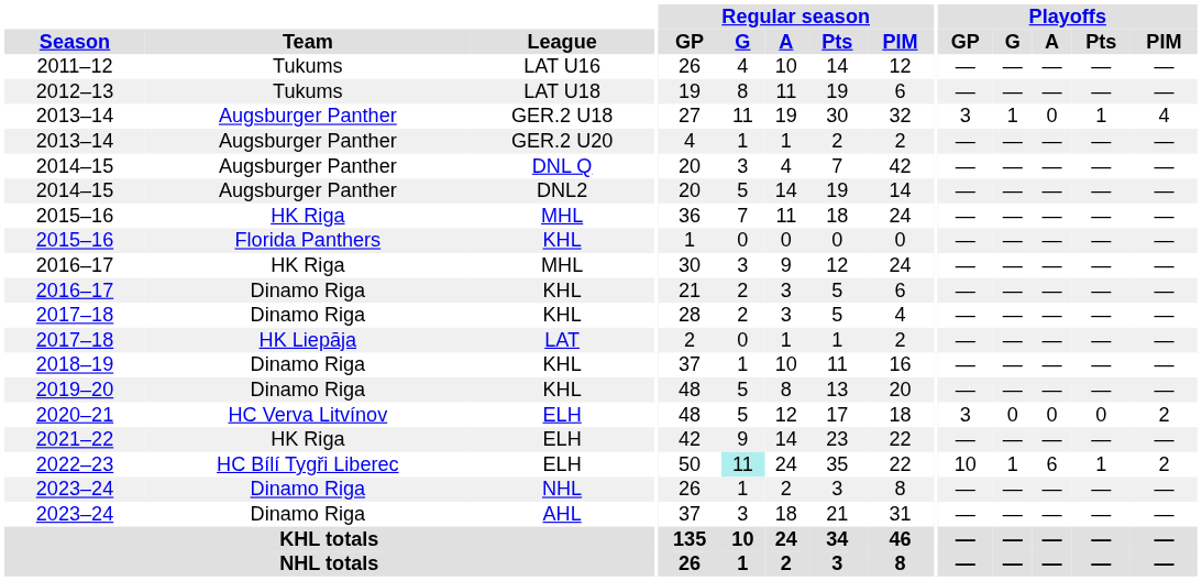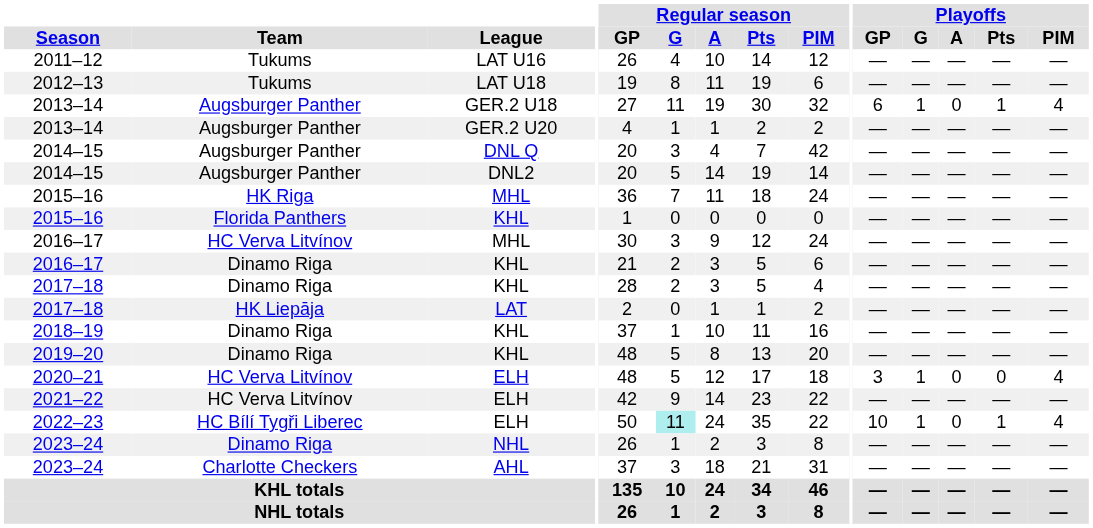2013–14 / GER.2 U18 | Playoffs / GP: 3 -> 6
2016–17 / MHL | Team: HK Riga -> HC Verva Litvínov
2020–21 | Playoffs / G: 0 -> 1
2020–21 | Playoffs / PIM: 2 -> 4
2021–22 | Team: HK Riga -> HC Verva Litvínov
2022–23 | Playoffs / A: 6 -> 0
2022–23 | Playoffs / PIM: 2 -> 4
2023–24 / AHL | Team: Dinamo Riga -> Charlotte Checkers
